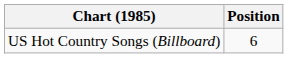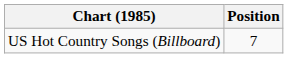US Hot Country Songs (Billboard) | Position: 6 -> 7
